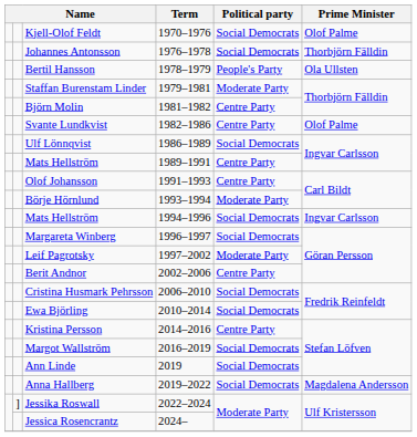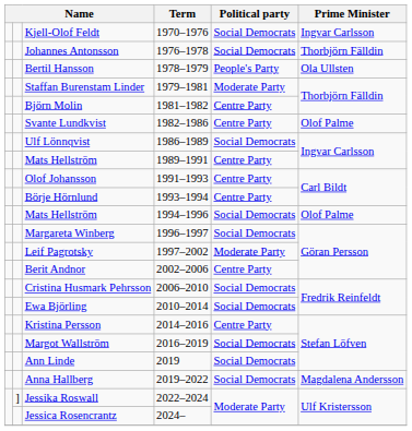Kjell-Olof Feldt | Prime Minister: Olof Palme -> Ingvar Carlsson
Börje Hörnlund | Political party: Moderate Party -> Centre Party
Mats Hellström / 1994–1996 | Prime Minister: Ingvar Carlsson -> Olof Palme
